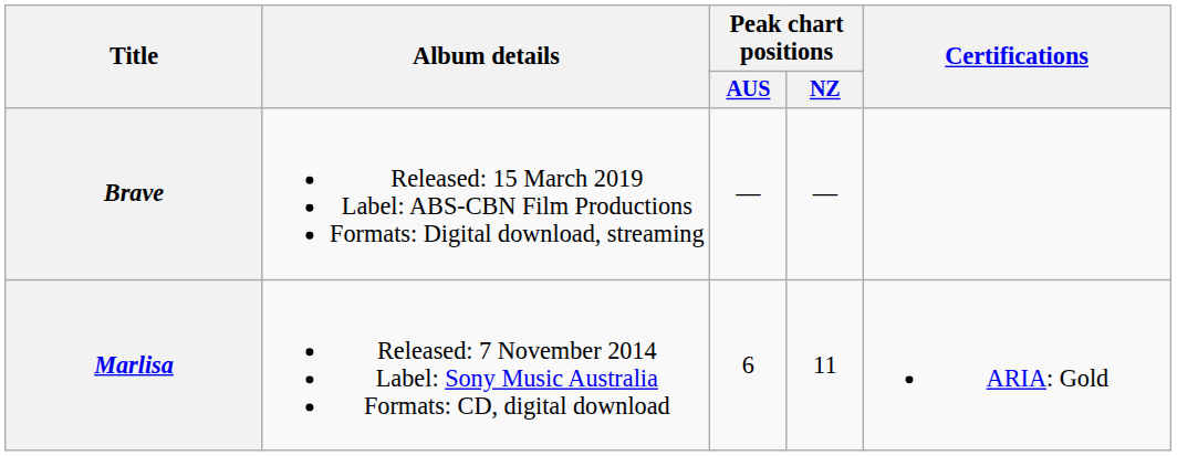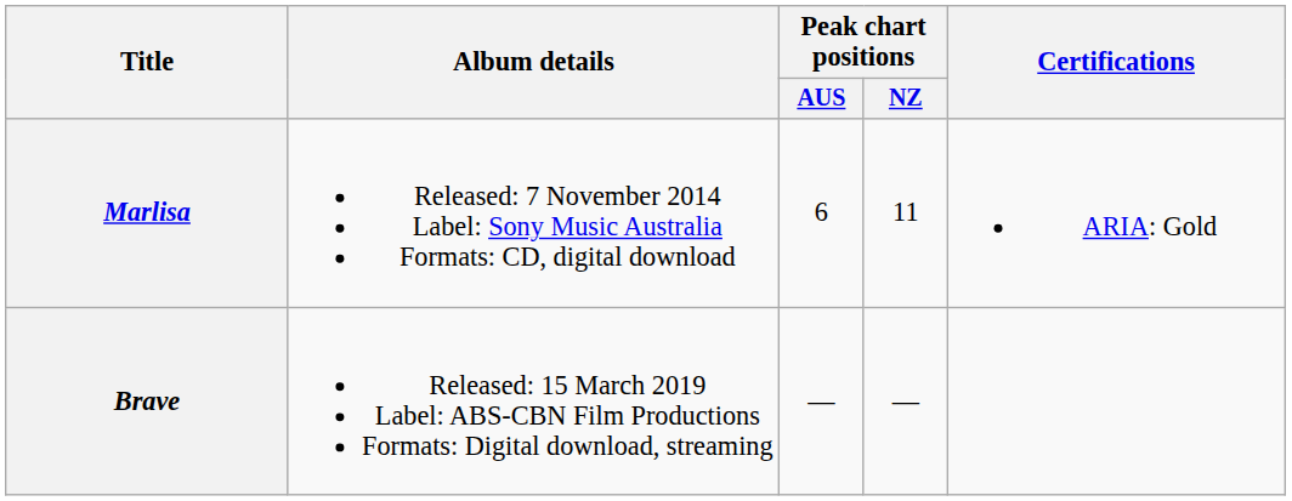rows swapped: Marlisa <-> Brave
